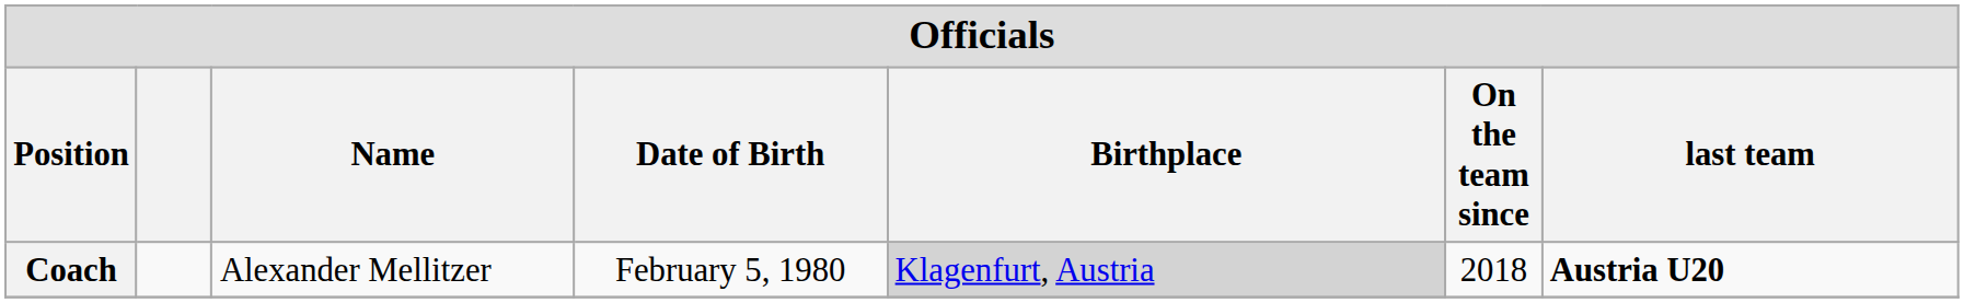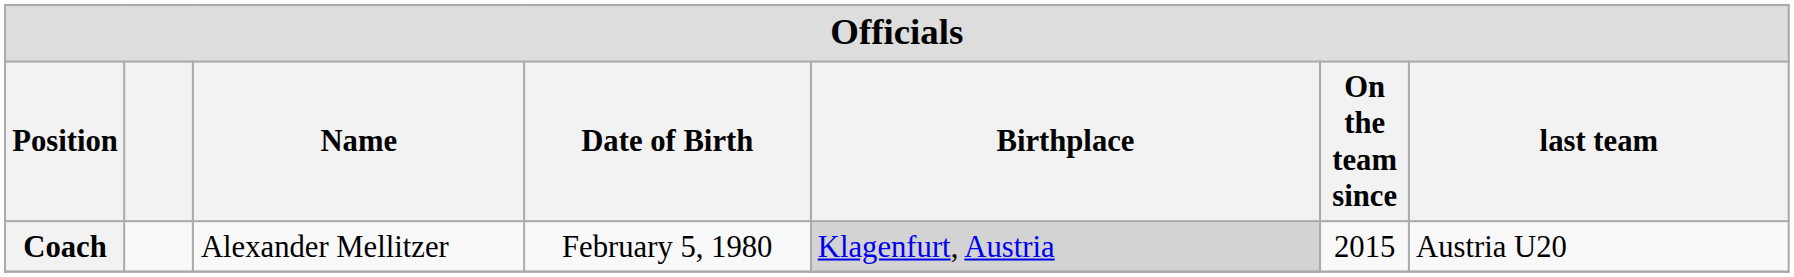Coach | On the team since: 2018 -> 2015
Coach | last team: bold -> normal
